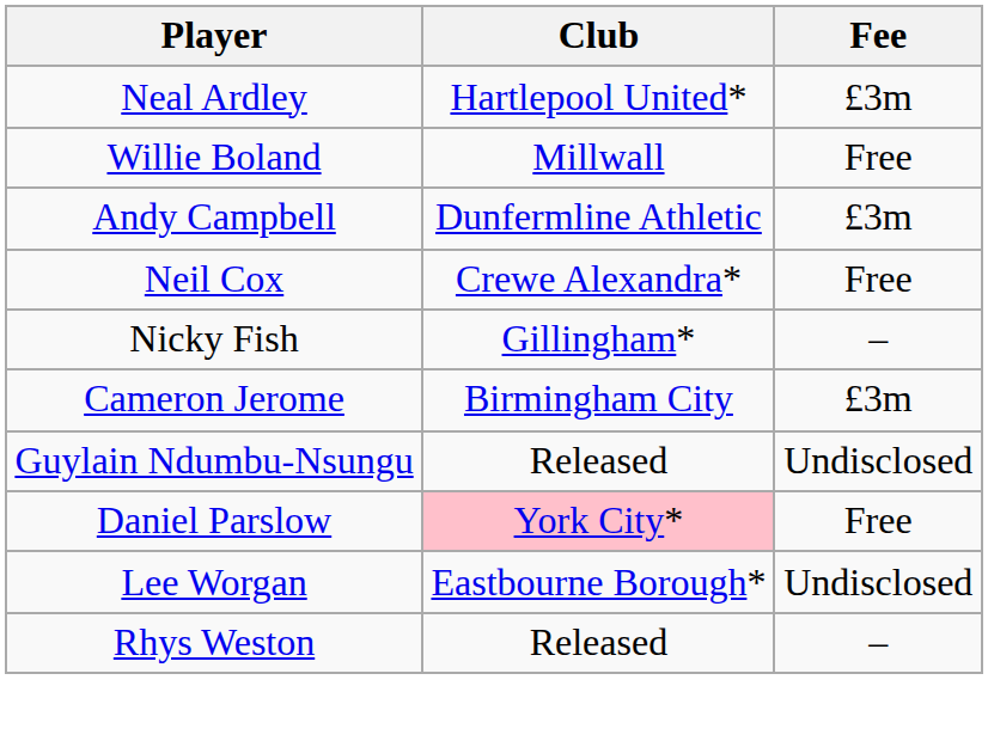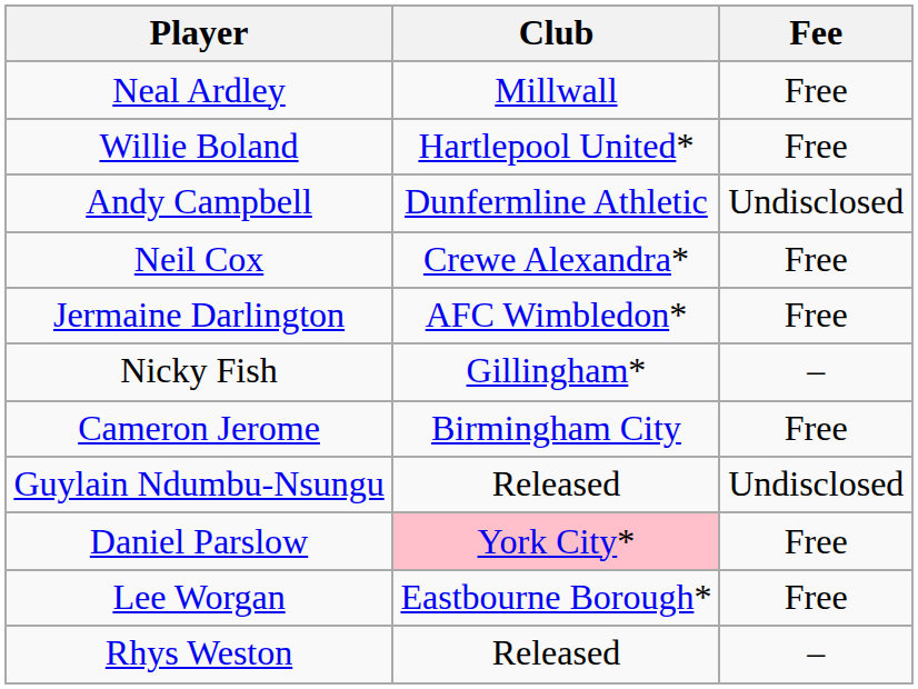Neal Ardley | Club: Hartlepool United* -> Millwall
Neal Ardley | Fee: £3m -> Free
Willie Boland | Club: Millwall -> Hartlepool United*
Andy Campbell | Fee: £3m -> Undisclosed
+ row: Jermaine Darlington | AFC Wimbledon* | Free
Cameron Jerome | Fee: £3m -> Free
Lee Worgan | Fee: Undisclosed -> Free
